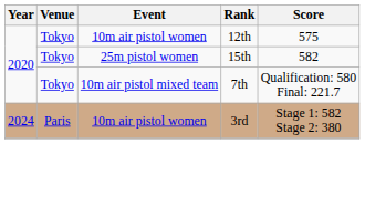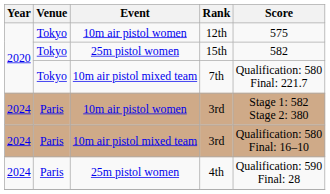+ row: 2024 | Paris | 10m air pistol mixed team | 3rd | Qualification: 580 Final: 16–10
+ row: 2024 | Paris | 25m pistol women | 4th | Qualification: 590 Final: 28
